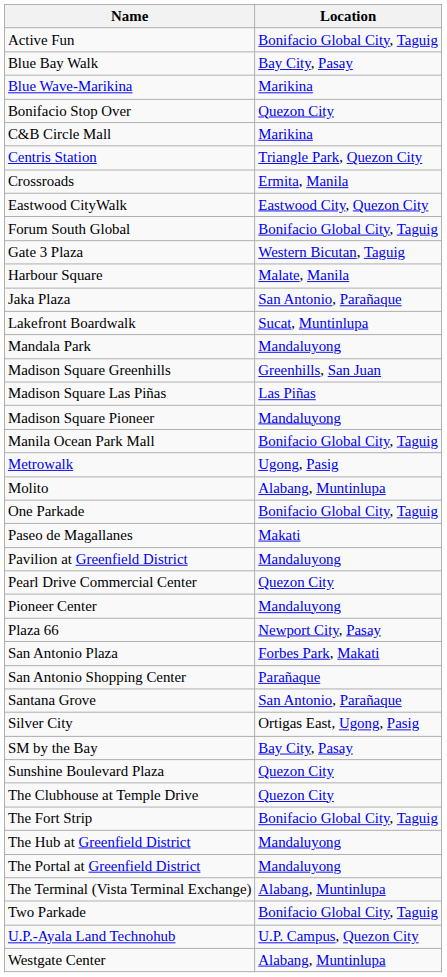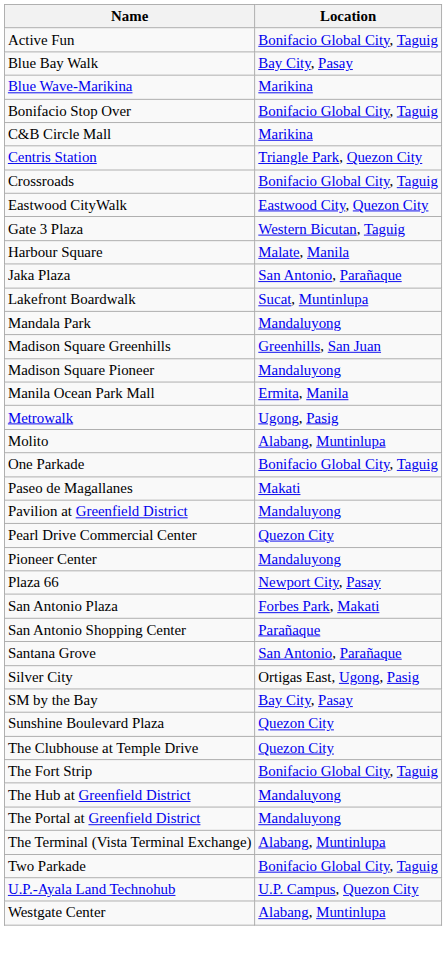Bonifacio Stop Over | Location: Quezon City -> Bonifacio Global City, Taguig
Crossroads | Location: Ermita, Manila -> Bonifacio Global City, Taguig
- row: Forum South Global | Bonifacio Global City, Taguig
- row: Madison Square Las Piñas | Las Piñas
Manila Ocean Park Mall | Location: Bonifacio Global City, Taguig -> Ermita, Manila
